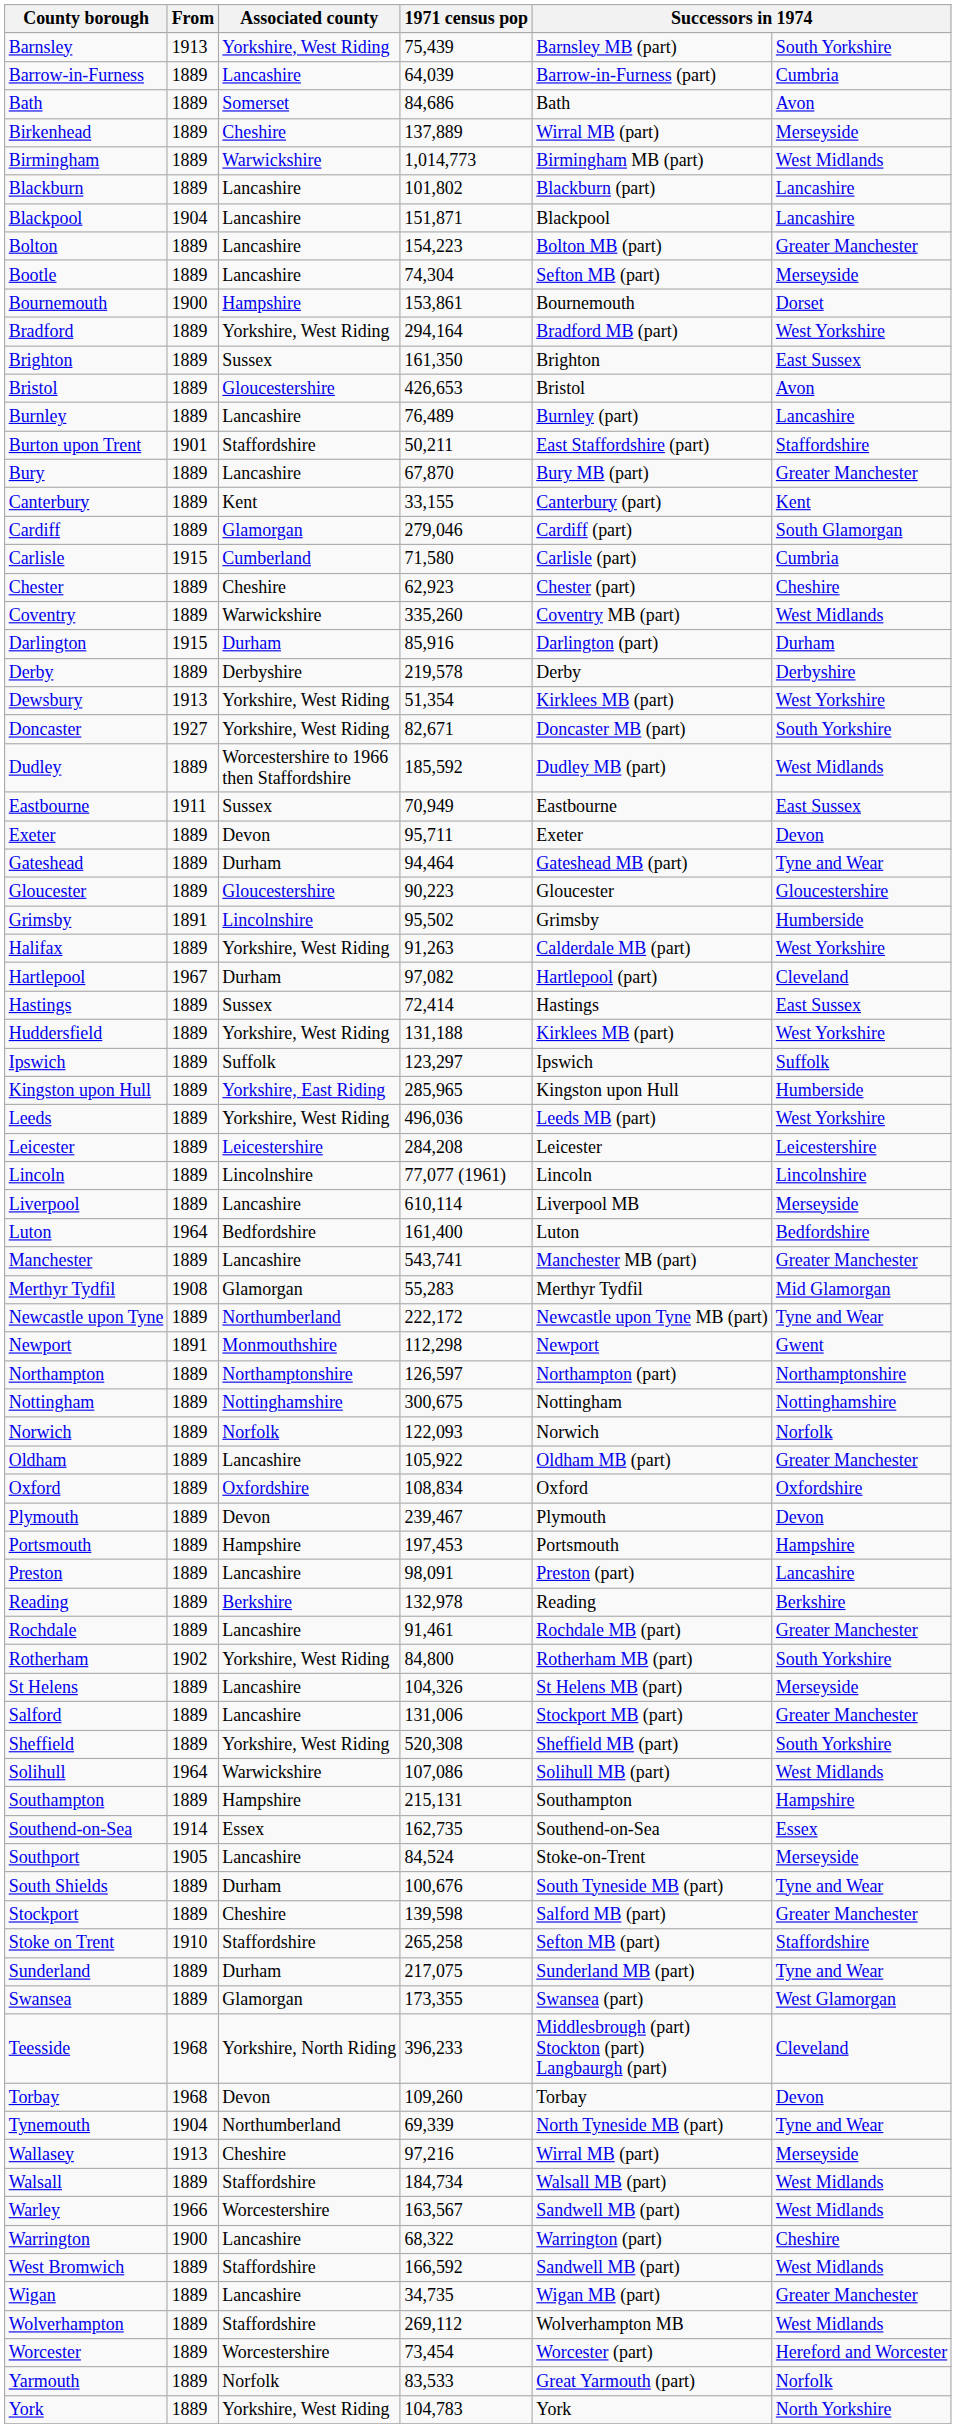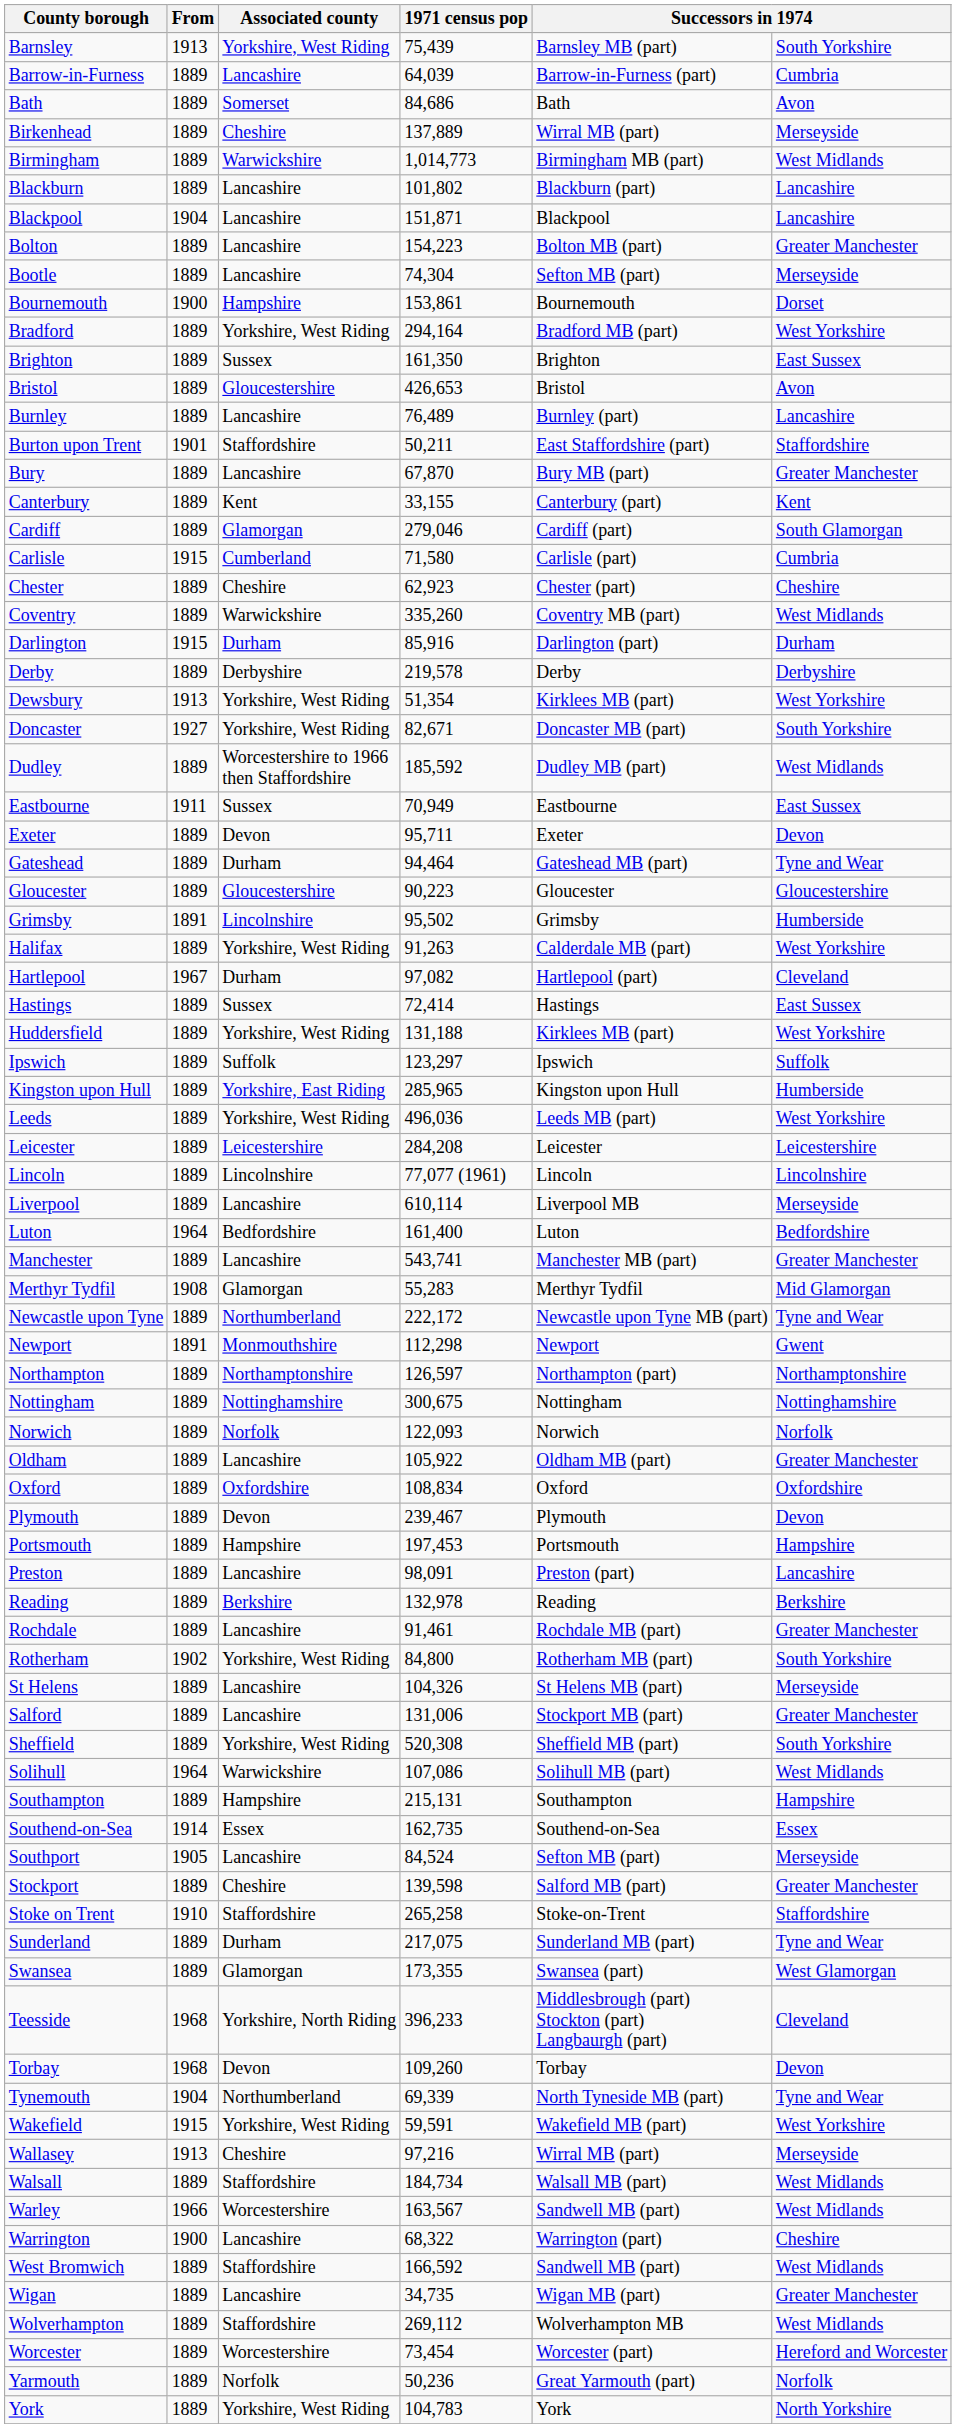Southport | column 5: Stoke-on-Trent -> Sefton MB (part)
- row: South Shields | 1889 | Durham | 100,676 | South Tyneside MB (part) | Tyne and Wear
Stoke on Trent | column 5: Sefton MB (part) -> Stoke-on-Trent
+ row: Wakefield | 1915 | Yorkshire, West Riding | 59,591 | Wakefield MB (part) | West Yorkshire
Yarmouth | 1971 census pop: 83,533 -> 50,236
